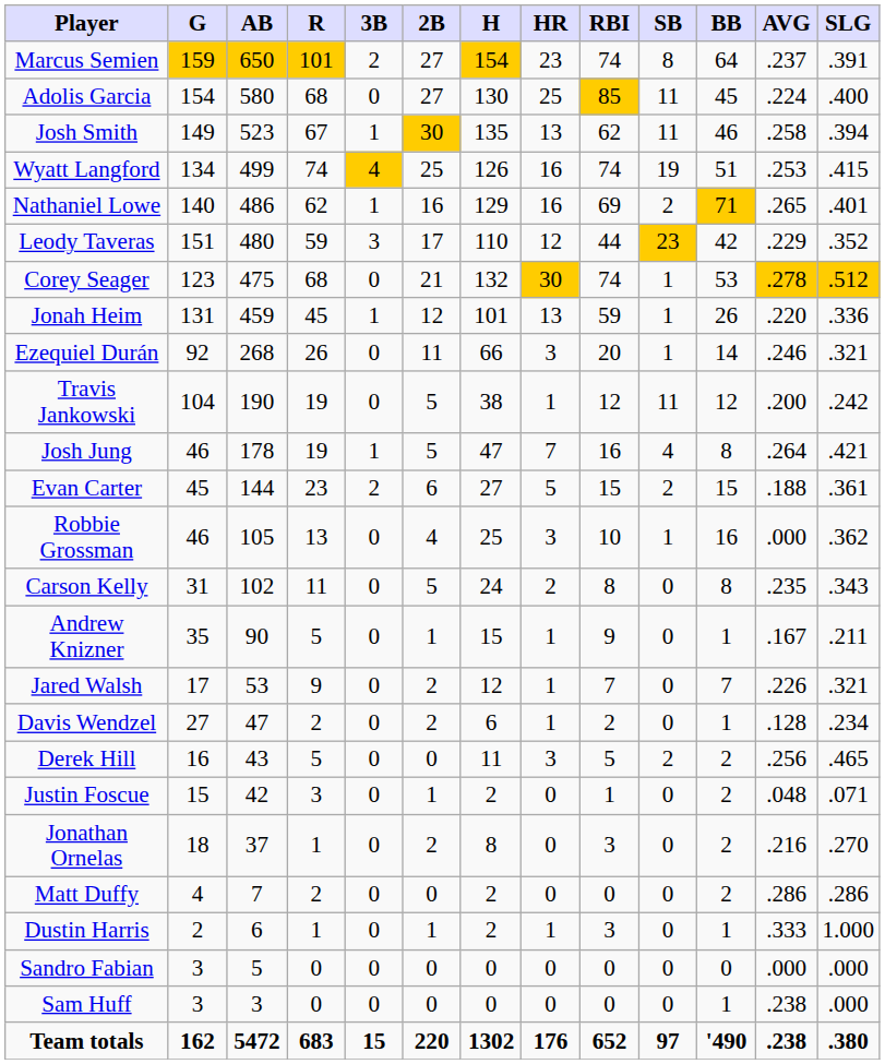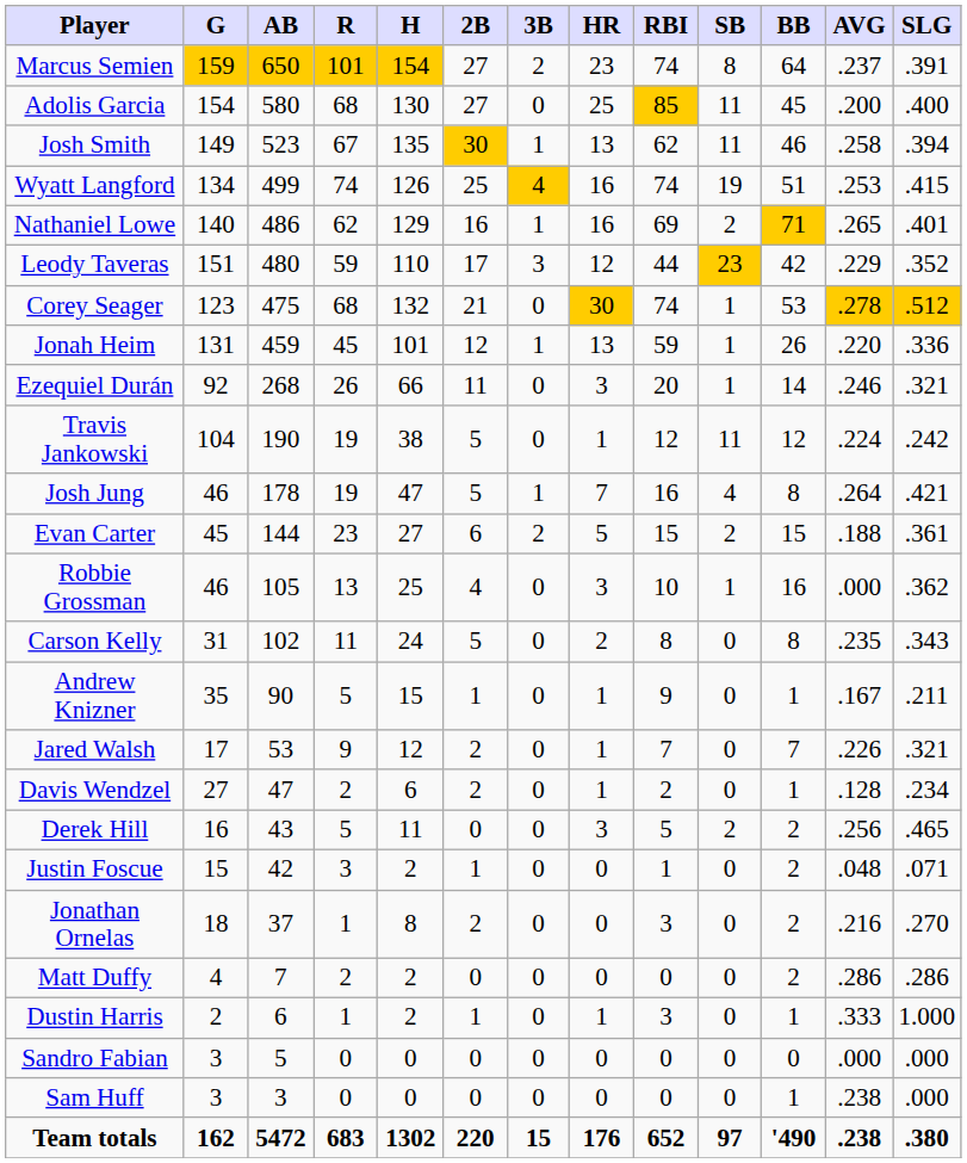columns swapped: H <-> 3B
Adolis Garcia | AVG: .224 -> .200
Travis Jankowski | AVG: .200 -> .224
